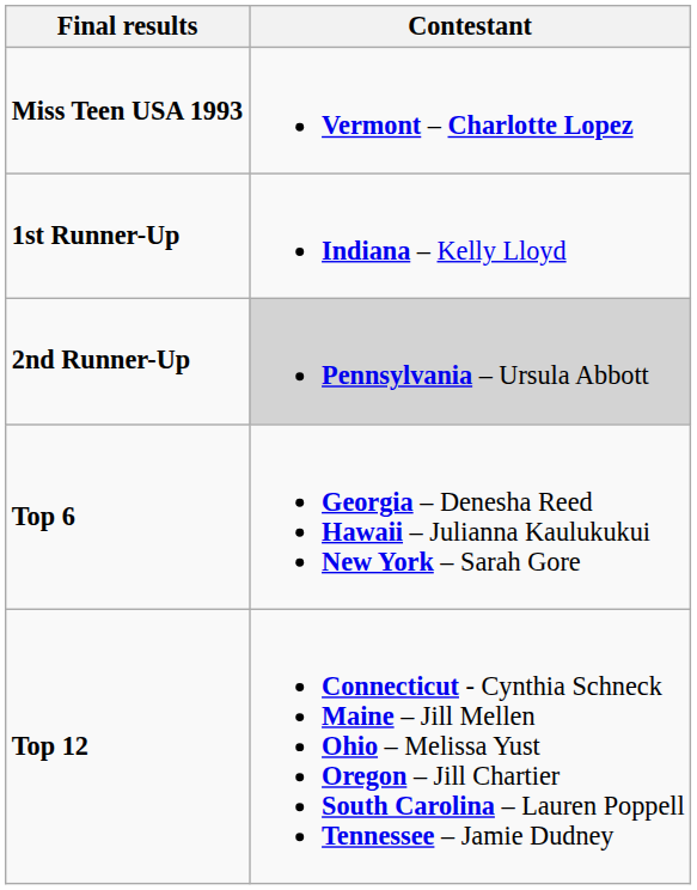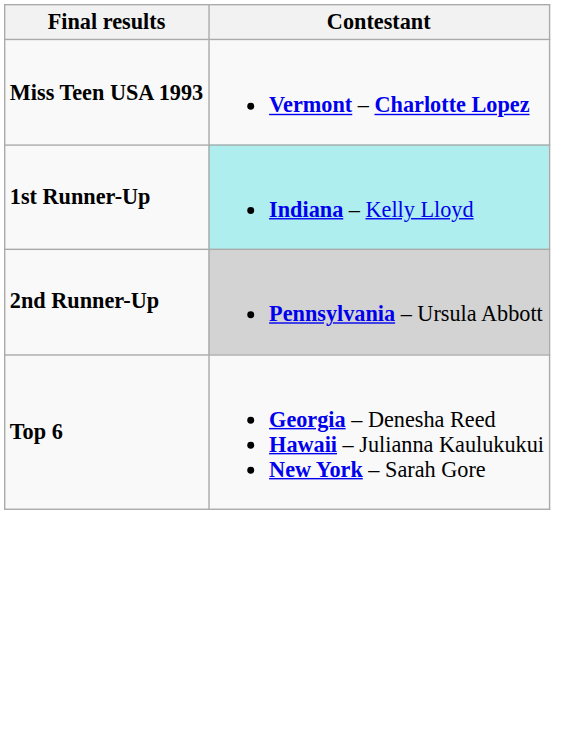1st Runner-Up | Contestant: no background -> paleturquoise background
- row: Top 12 | Connecticut - Cynthia Schneck Maine – Jill Mellen Ohio – Melissa Yust Oregon – Jill Chartier South Carolina – Lauren Poppell Tennessee – Jamie Dudney
